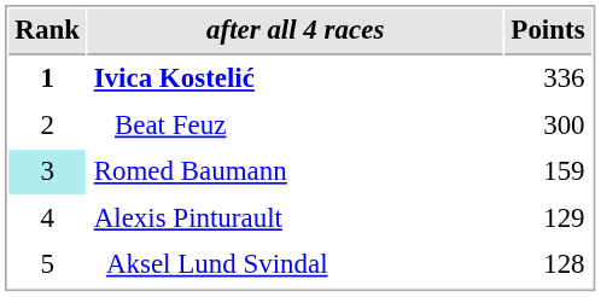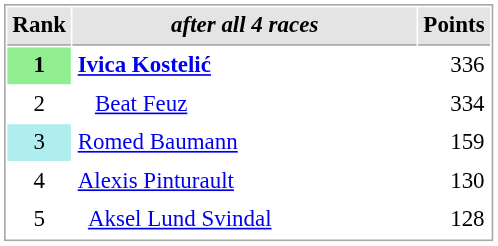Ivica Kostelić | Rank: no background -> lightgreen background
Beat Feuz | Points: 300 -> 334
Alexis Pinturault | Points: 129 -> 130
